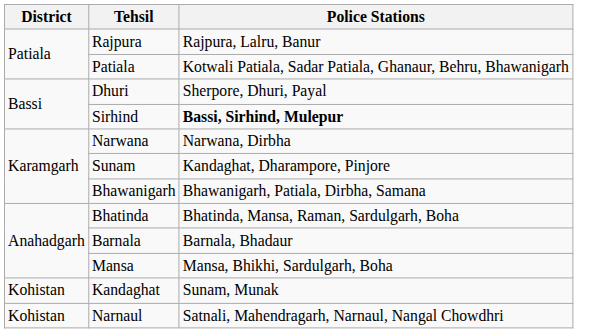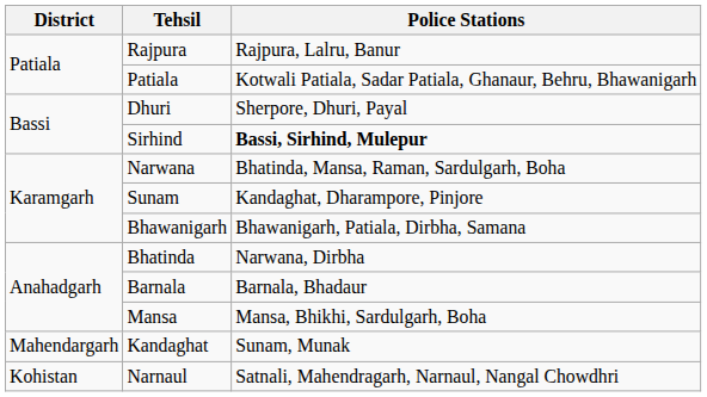Narwana | Police Stations: Narwana, Dirbha -> Bhatinda, Mansa, Raman, Sardulgarh, Boha
Bhatinda | Police Stations: Bhatinda, Mansa, Raman, Sardulgarh, Boha -> Narwana, Dirbha
Kandaghat | District: Kohistan -> Mahendargarh
